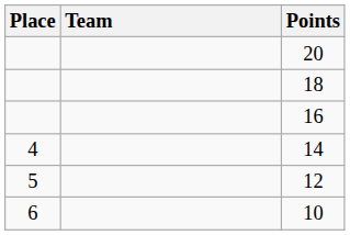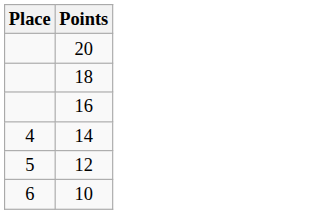- column: Team
